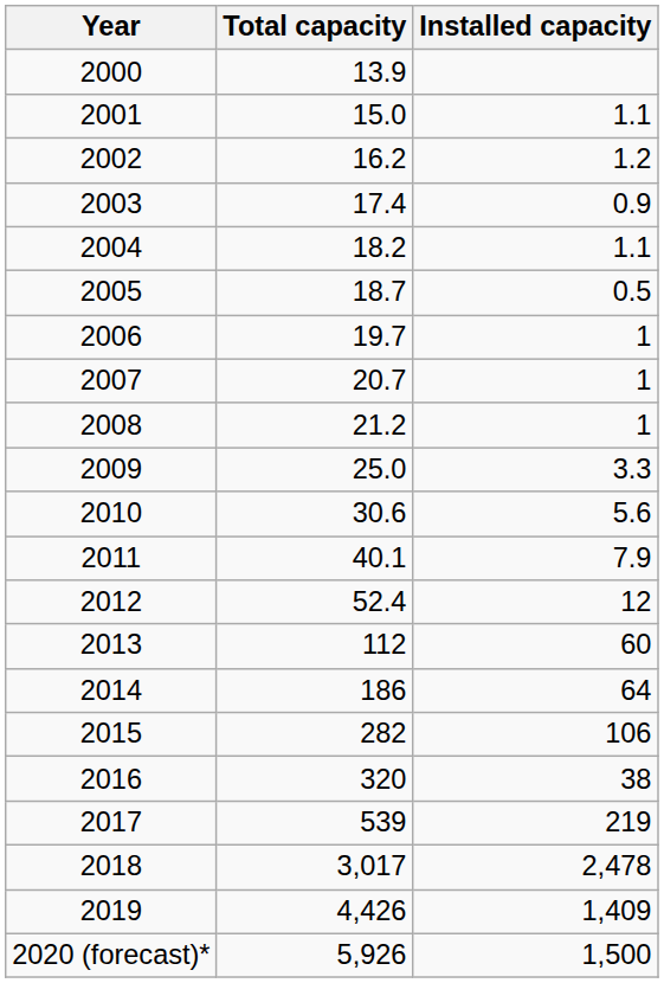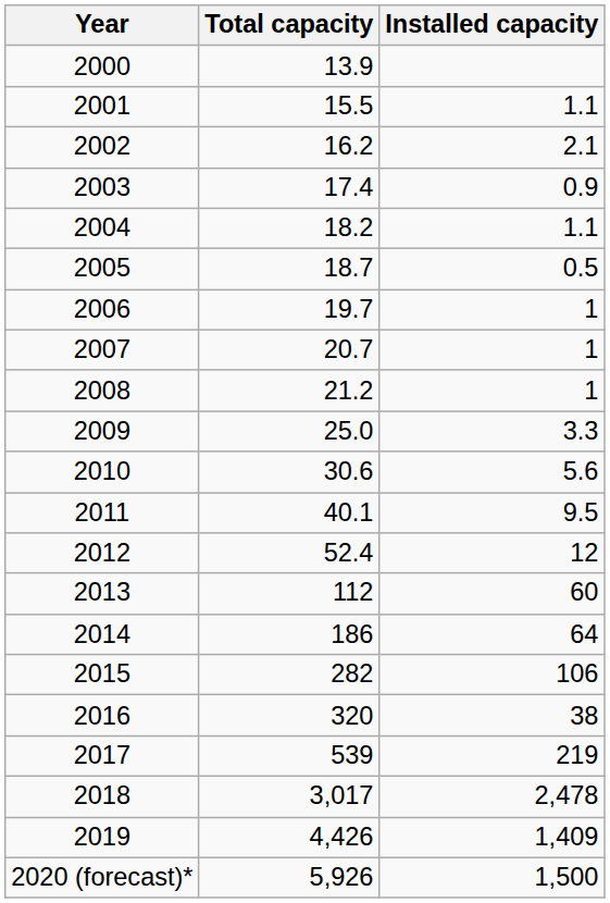2001 | Total capacity: 15.0 -> 15.5
2002 | Installed capacity: 1.2 -> 2.1
2011 | Installed capacity: 7.9 -> 9.5
